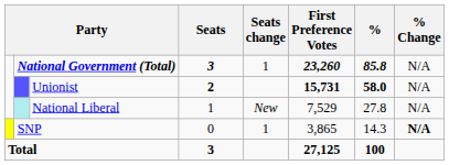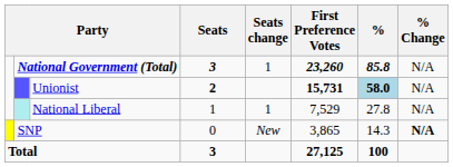Unionist | %: no background -> lightblue background
National Liberal | Seats change: New -> 1
SNP | Seats change: 1 -> New
